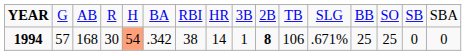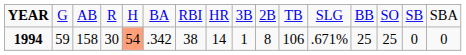1994 | column 2: 57 -> 59
1994 | column 3: 168 -> 158
1994 | column 10: bold -> normal
